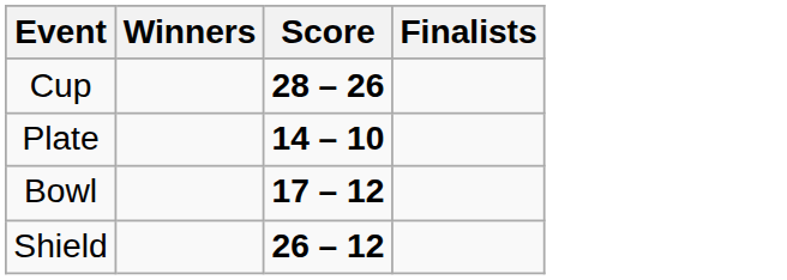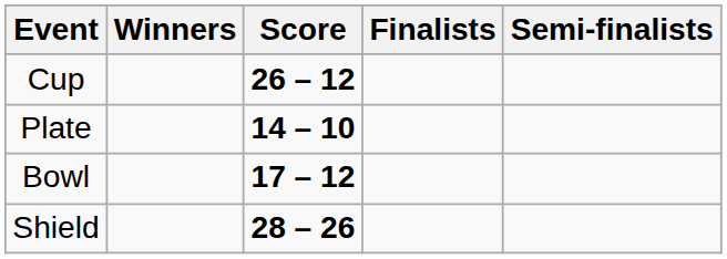+ column: Semi-finalists
Cup | Score: 28 – 26 -> 26 – 12
Shield | Score: 26 – 12 -> 28 – 26
